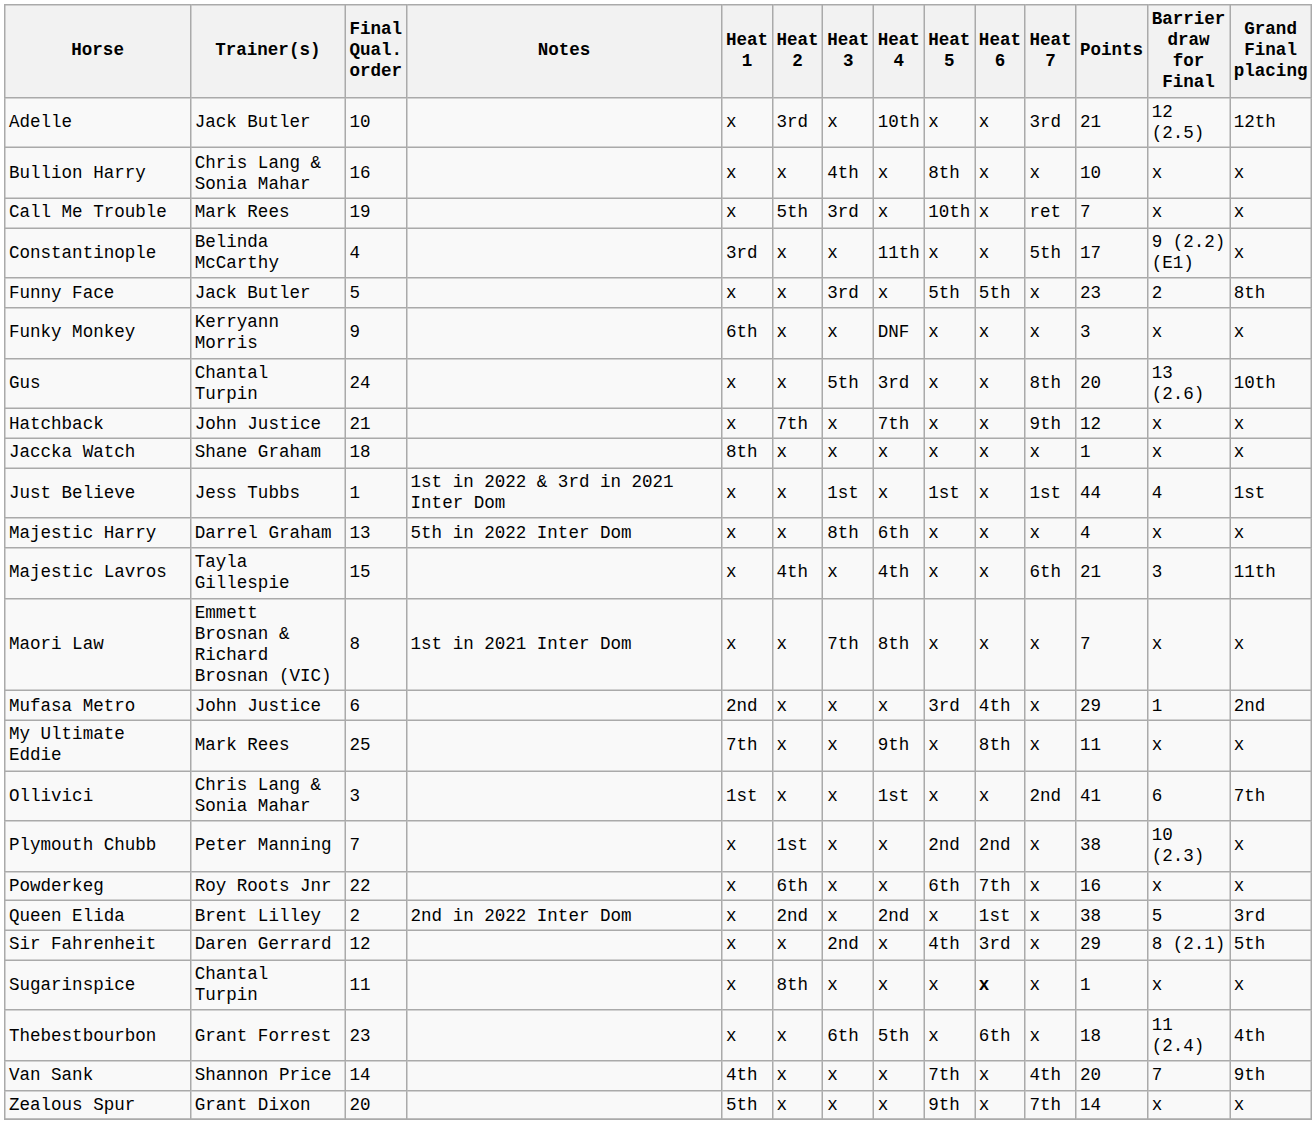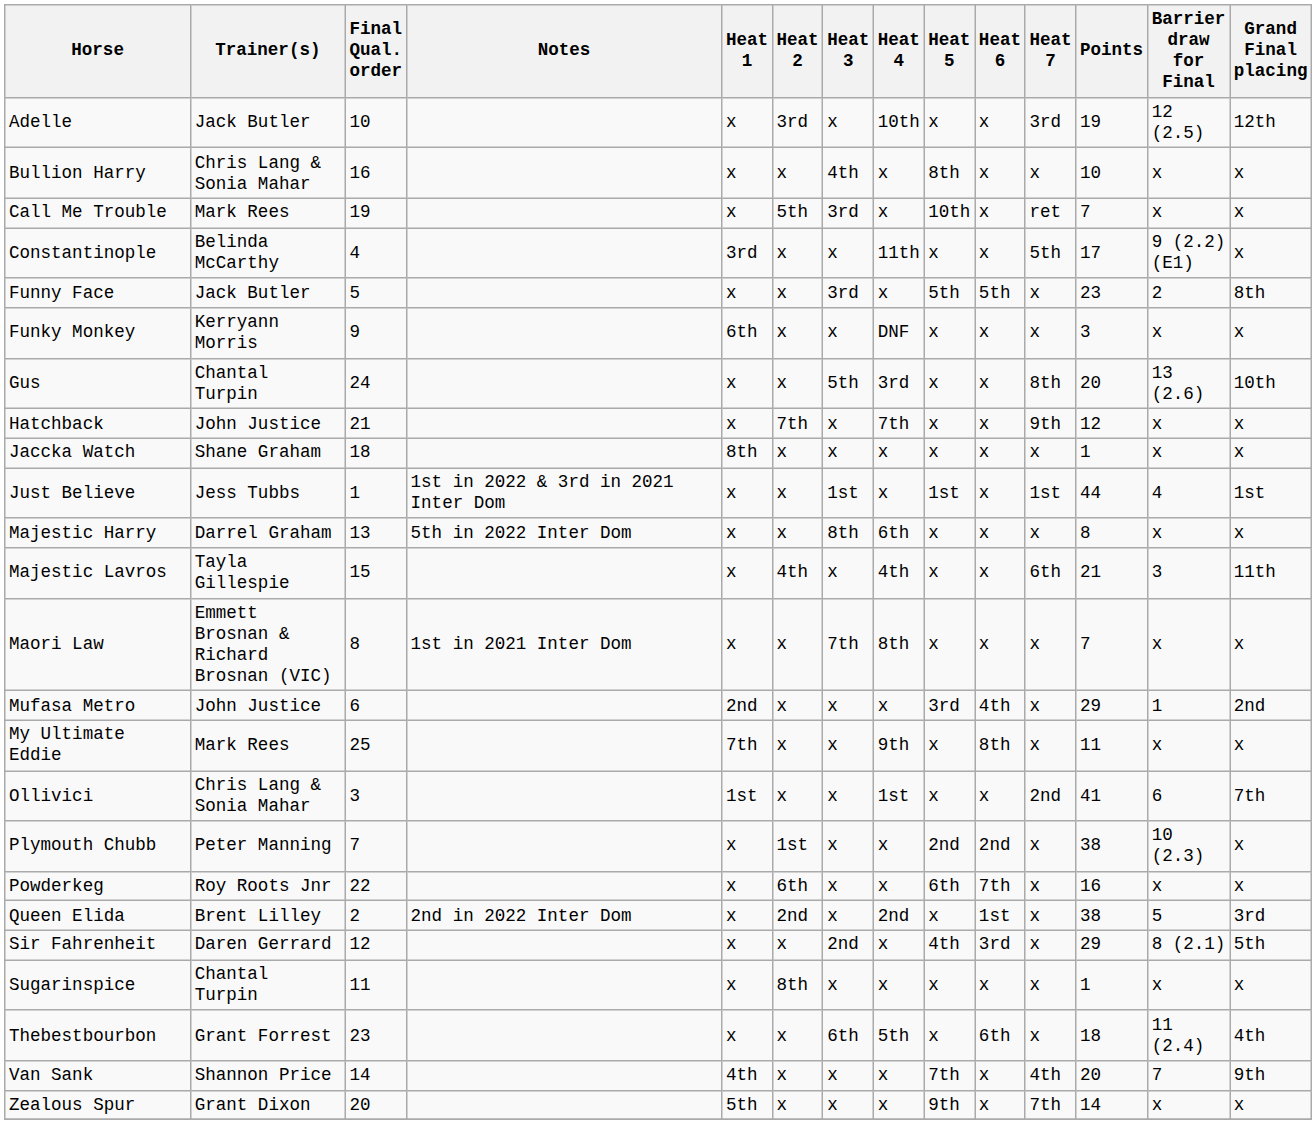Adelle | Points: 21 -> 19
Majestic Harry | Points: 4 -> 8
Sugarinspice | Heat 6: bold -> normal
